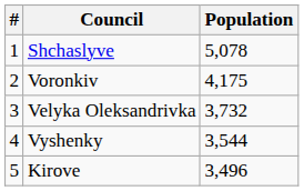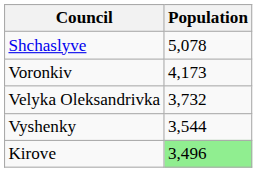- column: # | 1 | 2 | 3 | 4 | 5
Voronkiv | Population: 4,175 -> 4,173
Kirove | Population: no background -> lightgreen background
